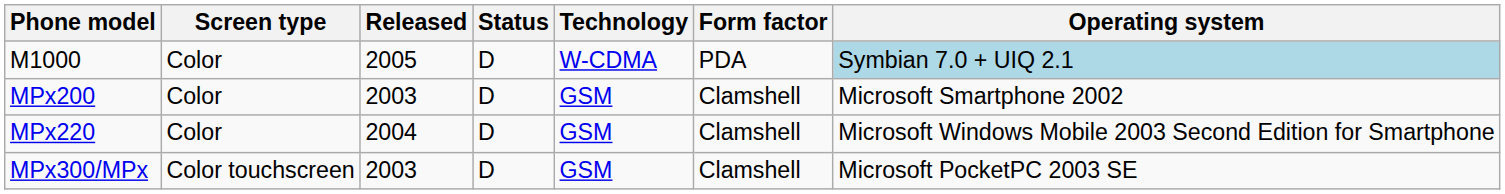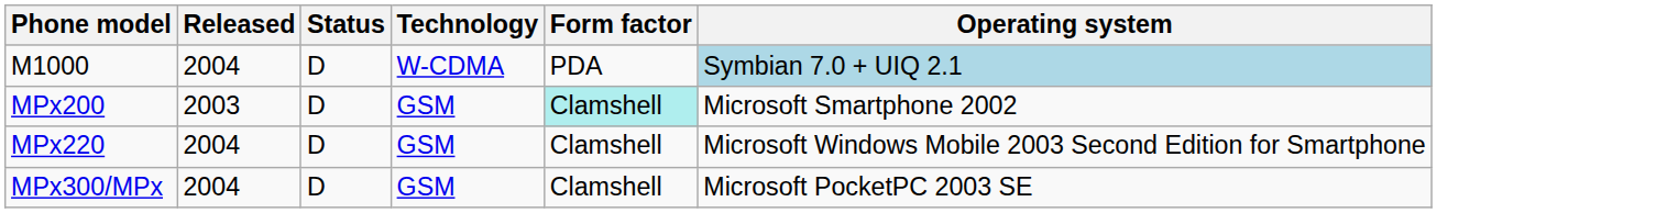- column: Screen type | Color | Color | Color | Color touchscreen
M1000 | Released: 2005 -> 2004
MPx200 | Form factor: no background -> paleturquoise background
MPx300/MPx | Released: 2003 -> 2004
